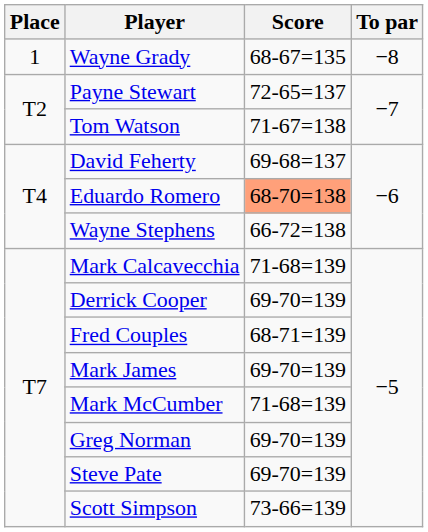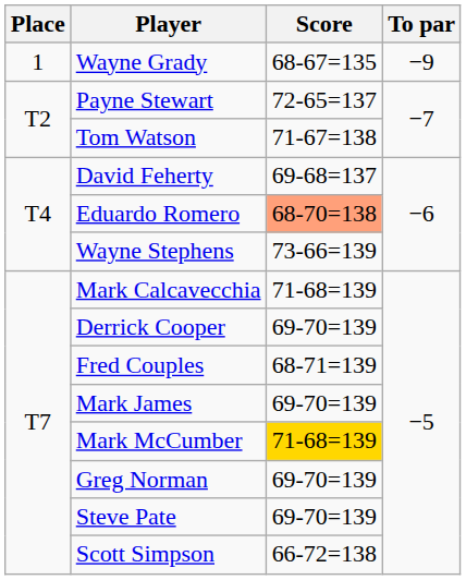Wayne Grady | To par: −8 -> −9
Wayne Stephens | Score: 66-72=138 -> 73-66=139
Mark McCumber | Score: no background -> gold background
Scott Simpson | Score: 73-66=139 -> 66-72=138
